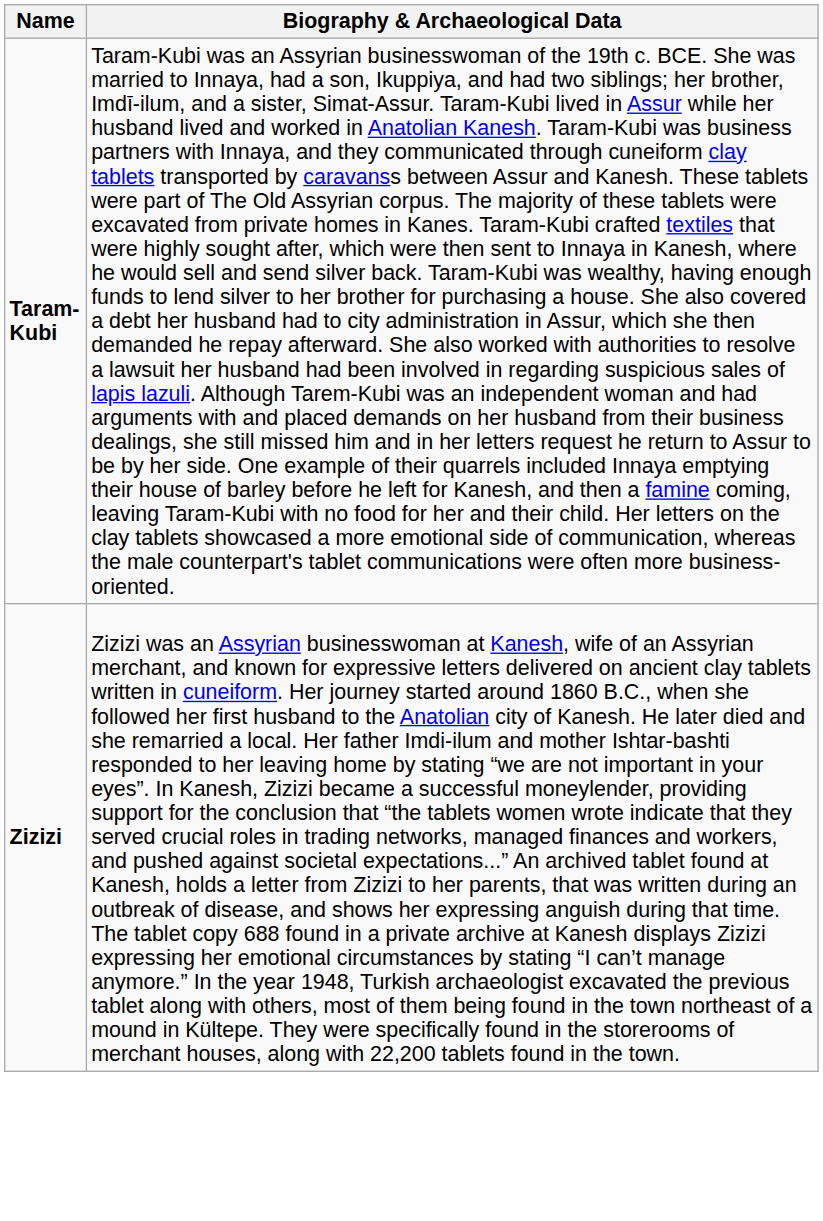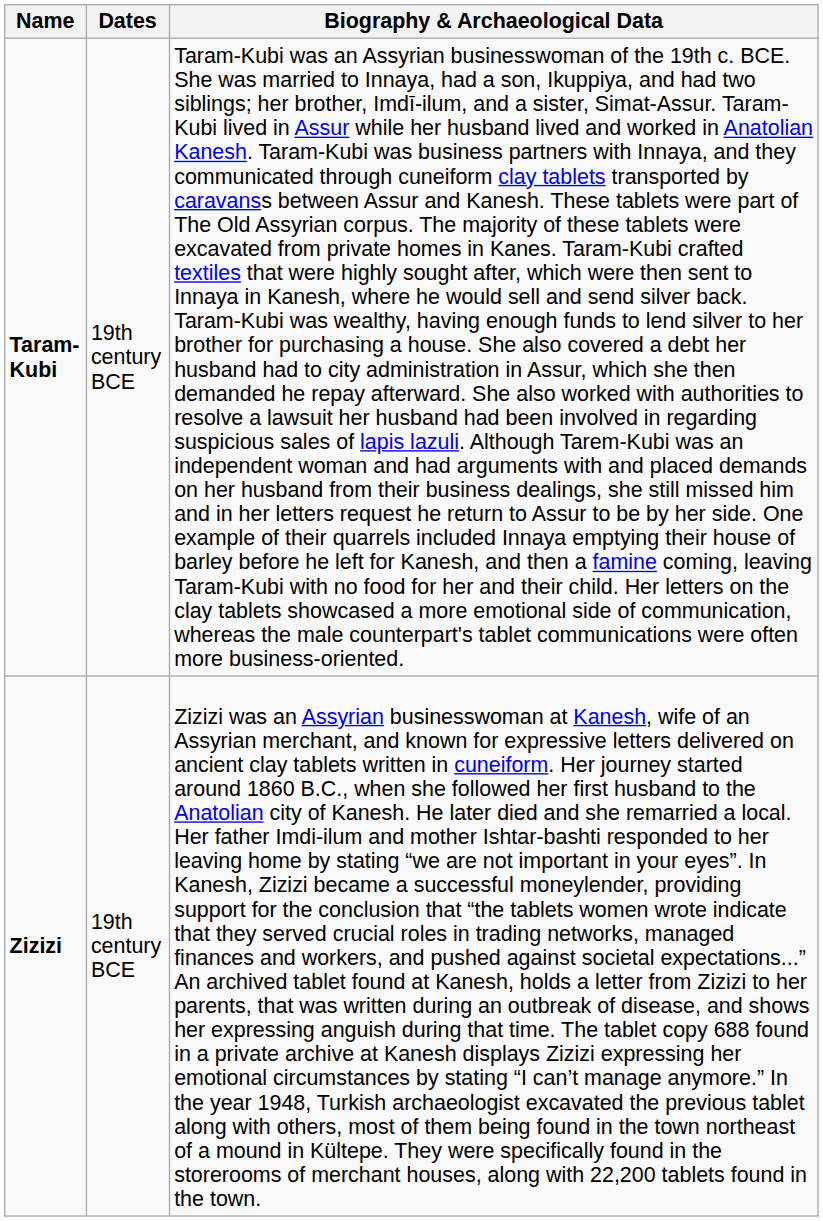+ column: Dates | 19th century BCE | 19th century BCE
